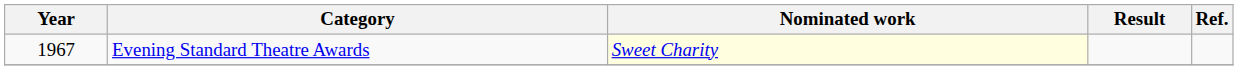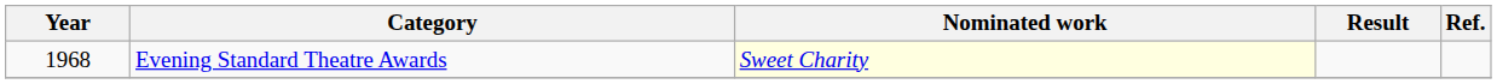Evening Standard Theatre Awards | Year: 1967 -> 1968
